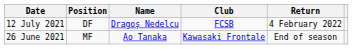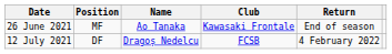rows swapped: 26 June 2021 <-> 12 July 2021
